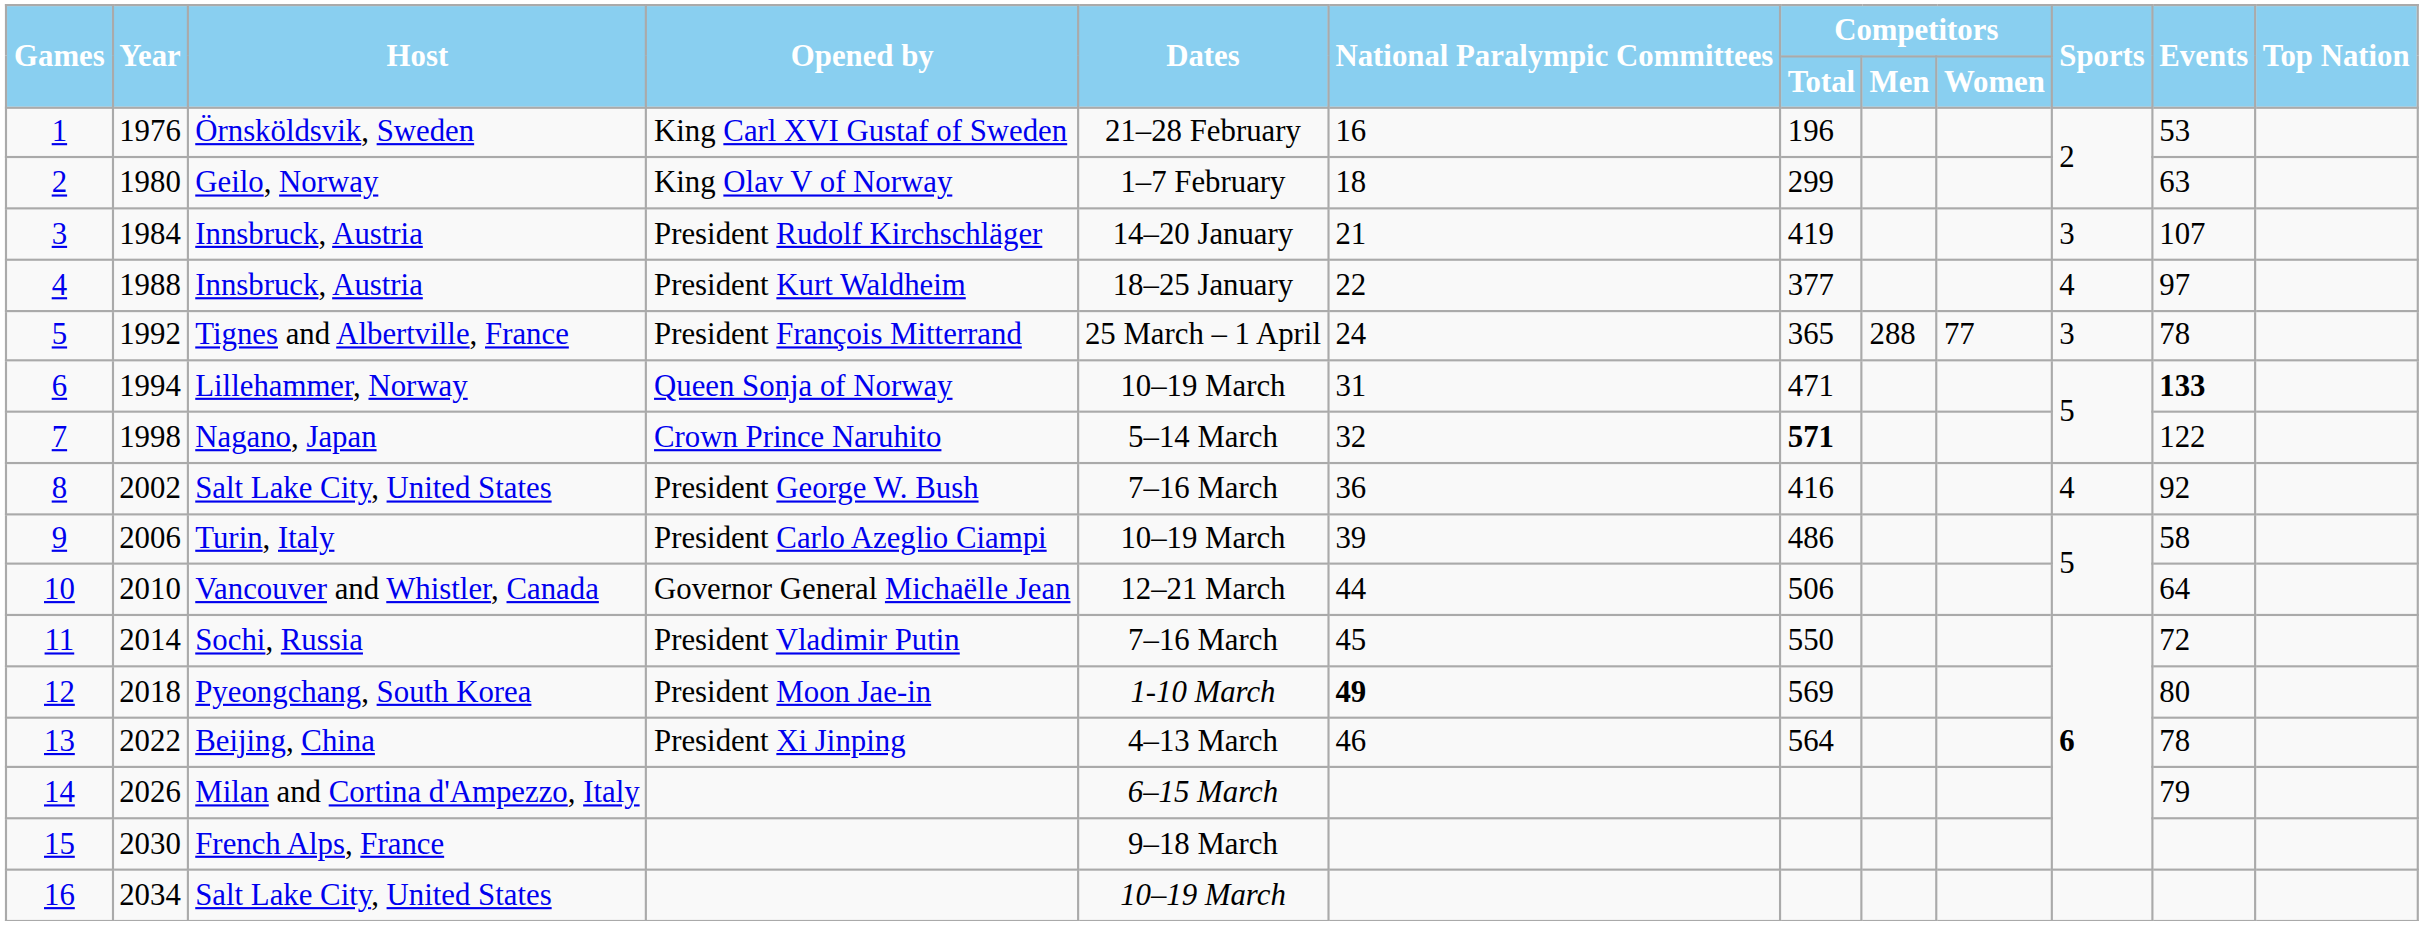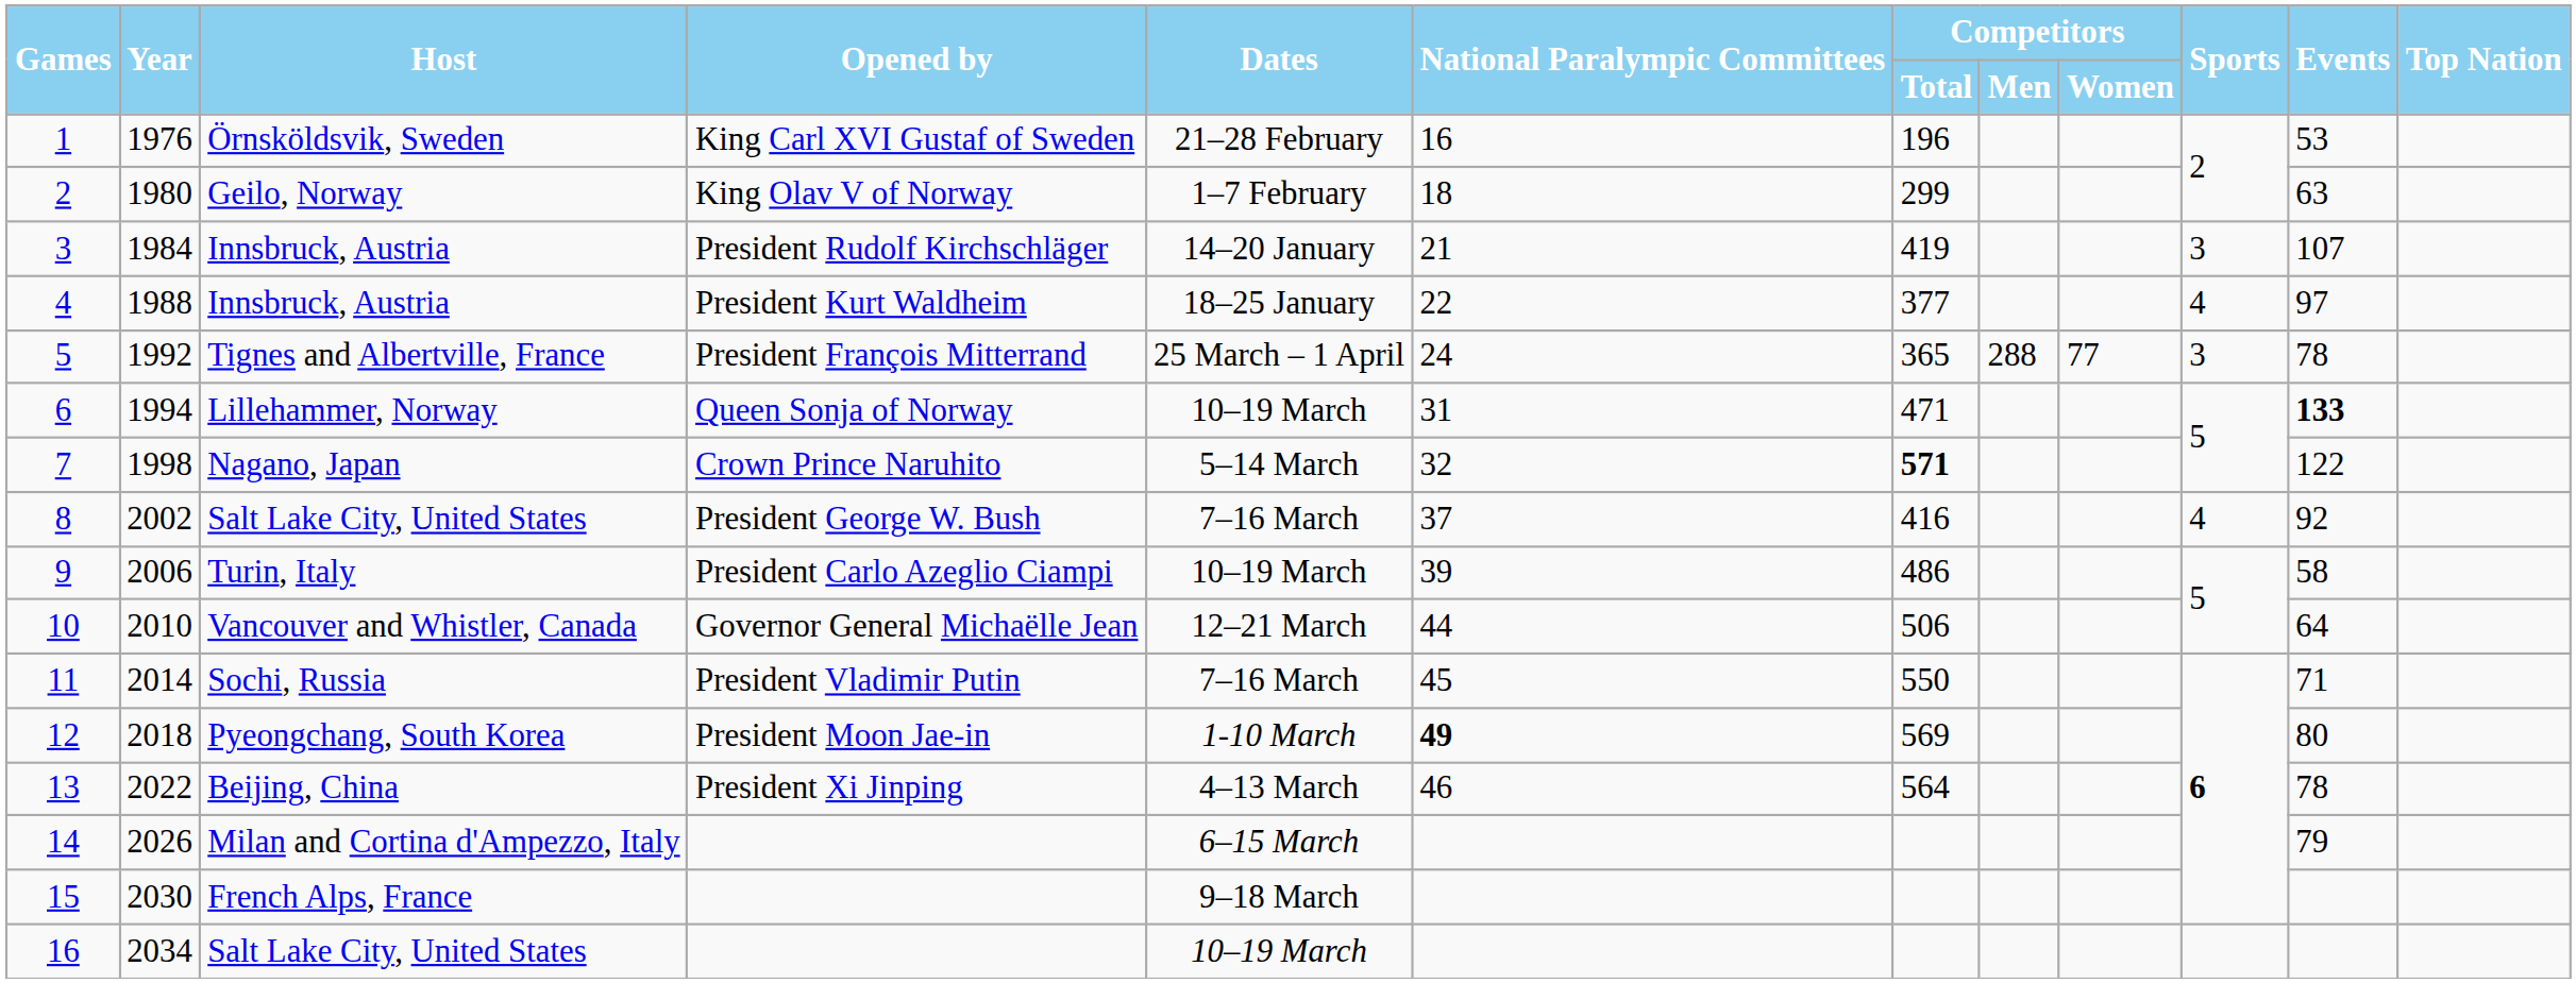8 | National Paralympic Committees: 36 -> 37
11 | Events: 72 -> 71
